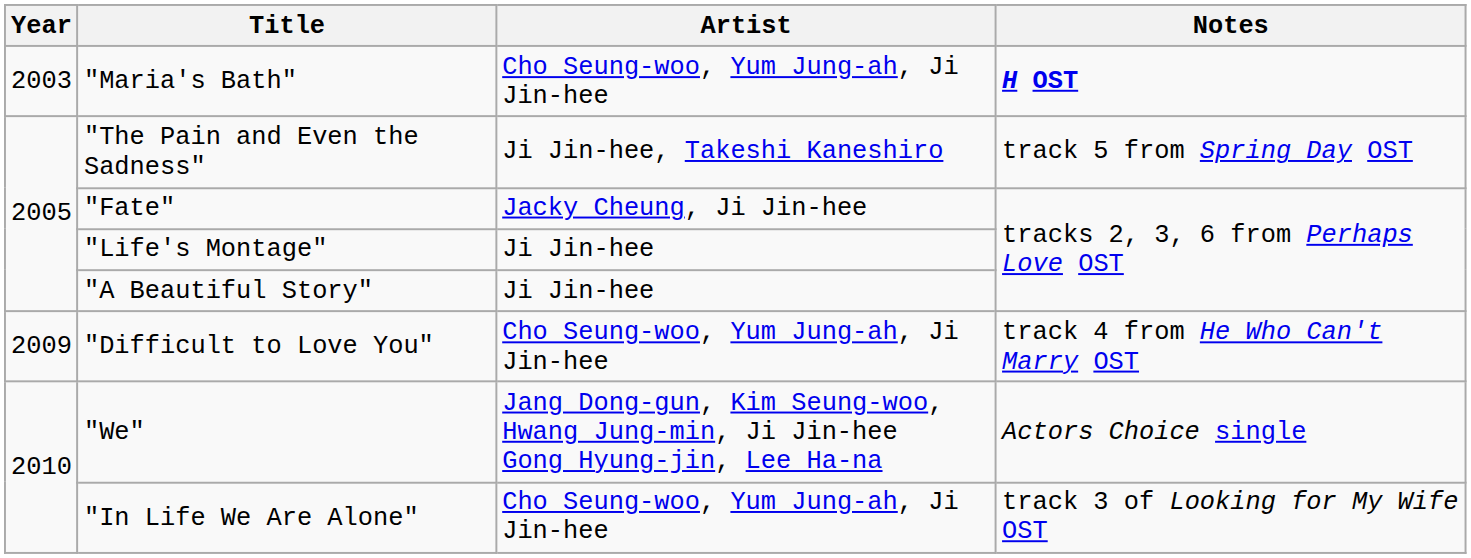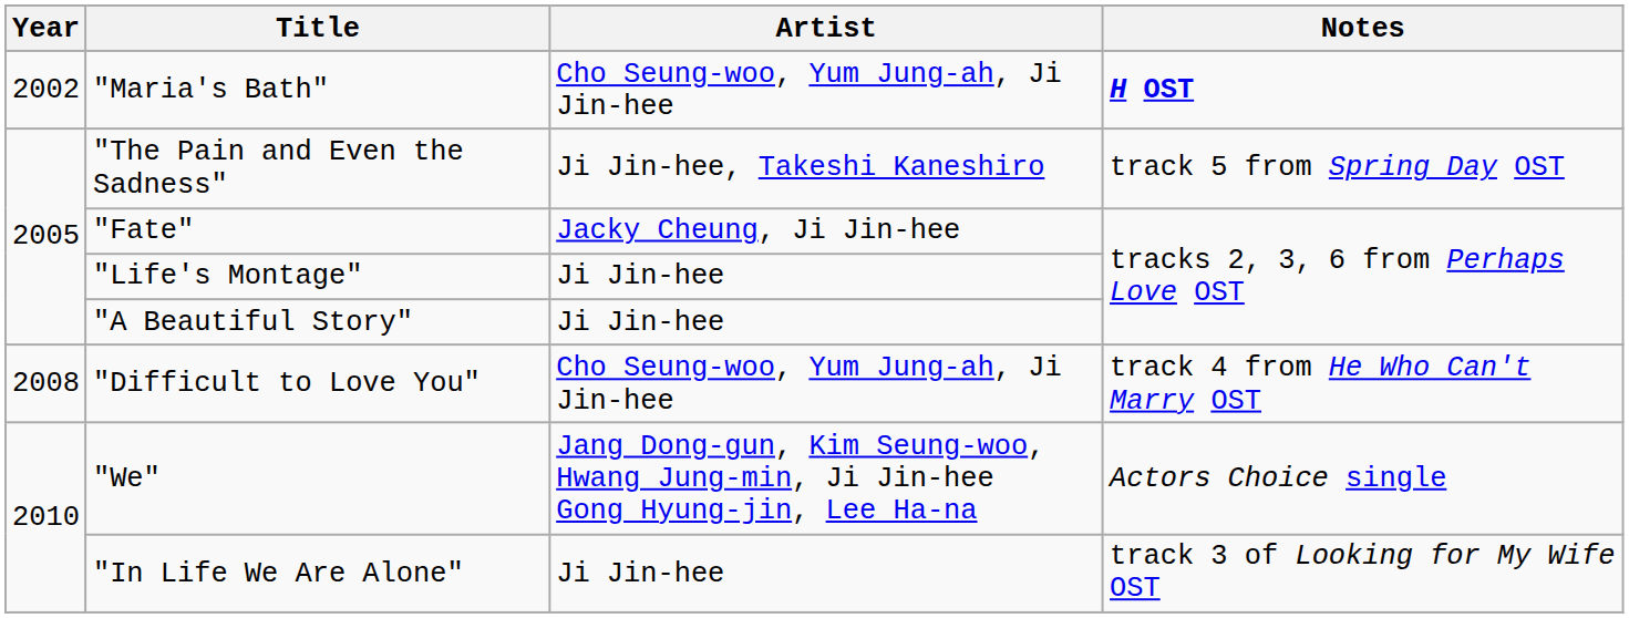"Maria's Bath" | Year: 2003 -> 2002
"Difficult to Love You" | Year: 2009 -> 2008
"In Life We Are Alone" | Artist: Cho Seung-woo, Yum Jung-ah, Ji Jin-hee -> Ji Jin-hee
